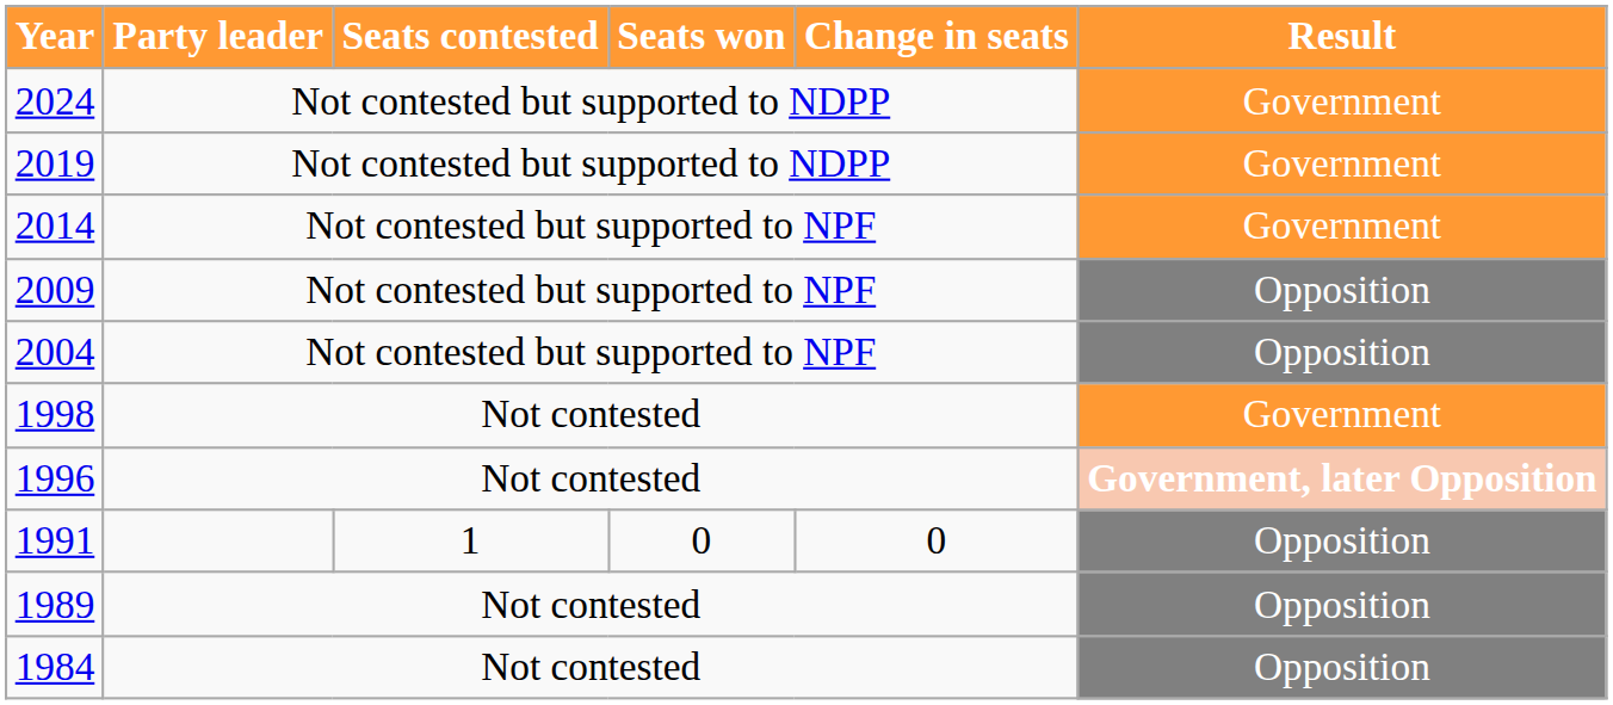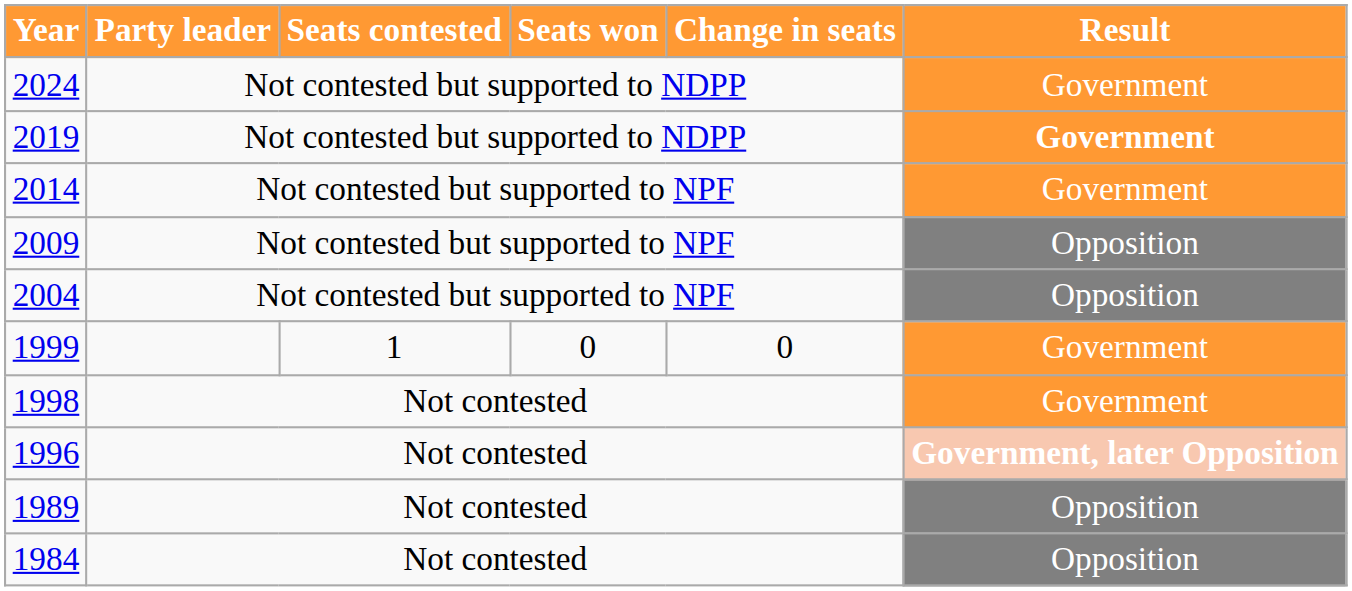2019 | Result: normal -> bold
+ row: 1999 | 1 | 0 | 0 | Government
- row: 1991 | 1 | 0 | 0 | Opposition
